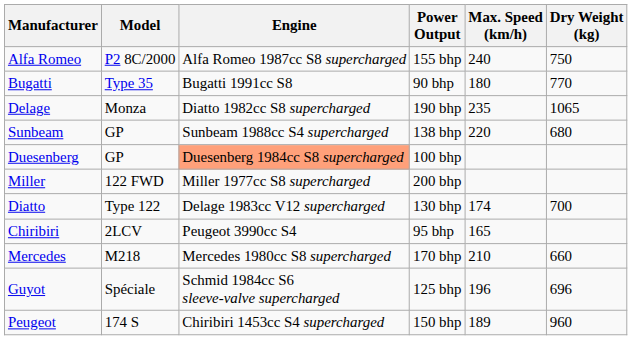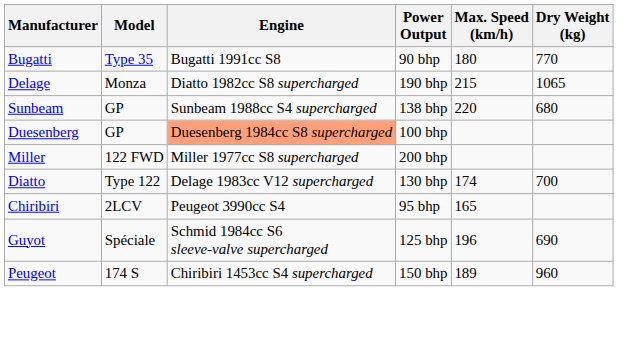- row: Alfa Romeo | P2 8C/2000 | Alfa Romeo 1987cc S8 supercharged | 155 bhp | 240 | 750
Delage | Max. Speed (km/h): 235 -> 215
- row: Mercedes | M218 | Mercedes 1980cc S8 supercharged | 170 bhp | 210 | 660
Guyot | Dry Weight (kg): 696 -> 690
